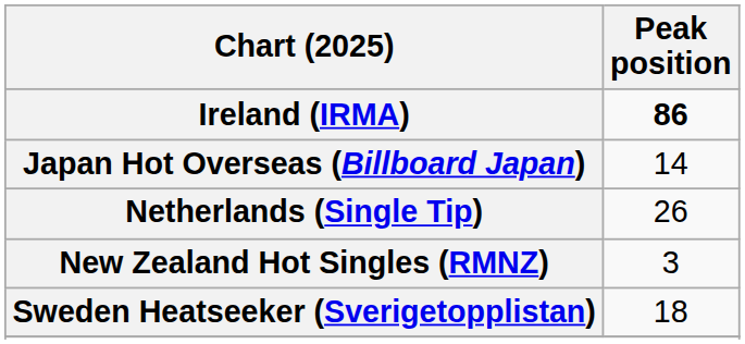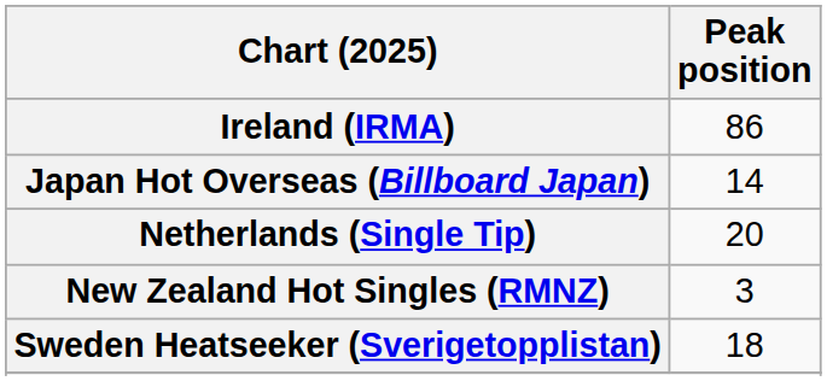Ireland (IRMA) | Peak position: bold -> normal
Netherlands (Single Tip) | Peak position: 26 -> 20
